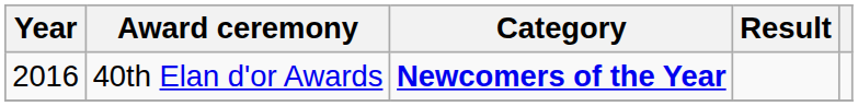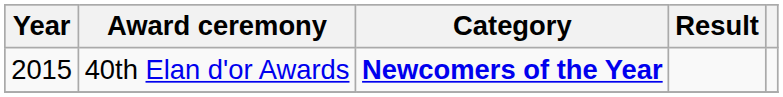40th Elan d'or Awards | Year: 2016 -> 2015
